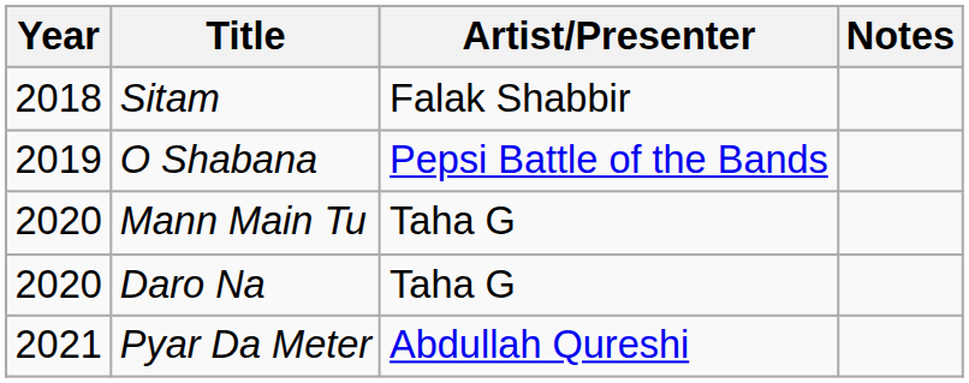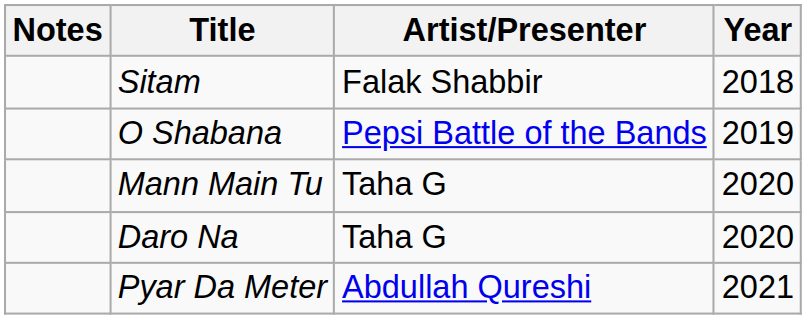columns swapped: Year <-> Notes
